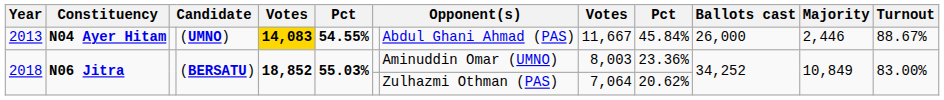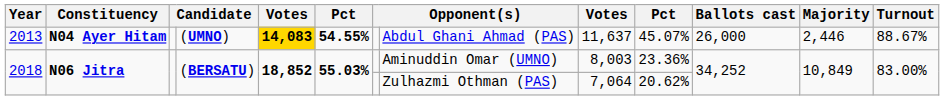2013 | column 9: 11,667 -> 11,637
2013 | column 10: 45.84% -> 45.07%
